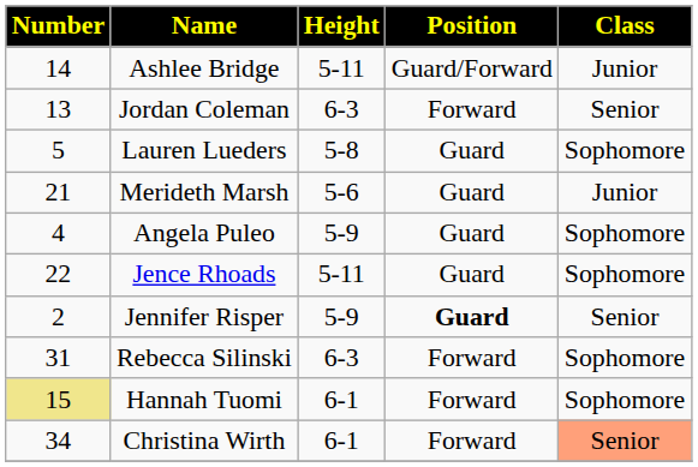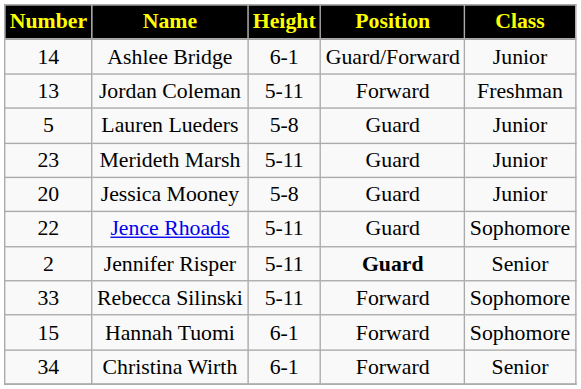Ashlee Bridge | Height: 5-11 -> 6-1
Jordan Coleman | Height: 6-3 -> 5-11
Jordan Coleman | Class: Senior -> Freshman
Lauren Lueders | Class: Sophomore -> Junior
Merideth Marsh | Number: 21 -> 23
Merideth Marsh | Height: 5-6 -> 5-11
+ row: 20 | Jessica Mooney | 5-8 | Guard | Junior
- row: 4 | Angela Puleo | 5-9 | Guard | Sophomore
Jennifer Risper | Height: 5-9 -> 5-11
Rebecca Silinski | Number: 31 -> 33
Rebecca Silinski | Height: 6-3 -> 5-11
Hannah Tuomi | Number: khaki background -> no background
Christina Wirth | Class: lightsalmon background -> no background
